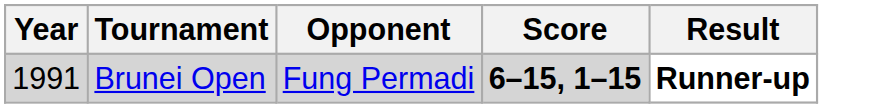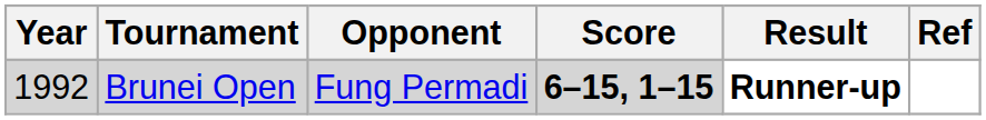+ column: Ref
Brunei Open | Year: 1991 -> 1992
